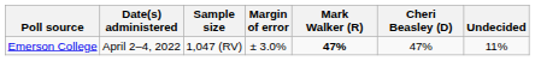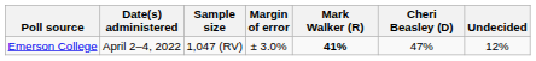Emerson College | Mark Walker (R): 47% -> 41%
Emerson College | Undecided: 11% -> 12%
